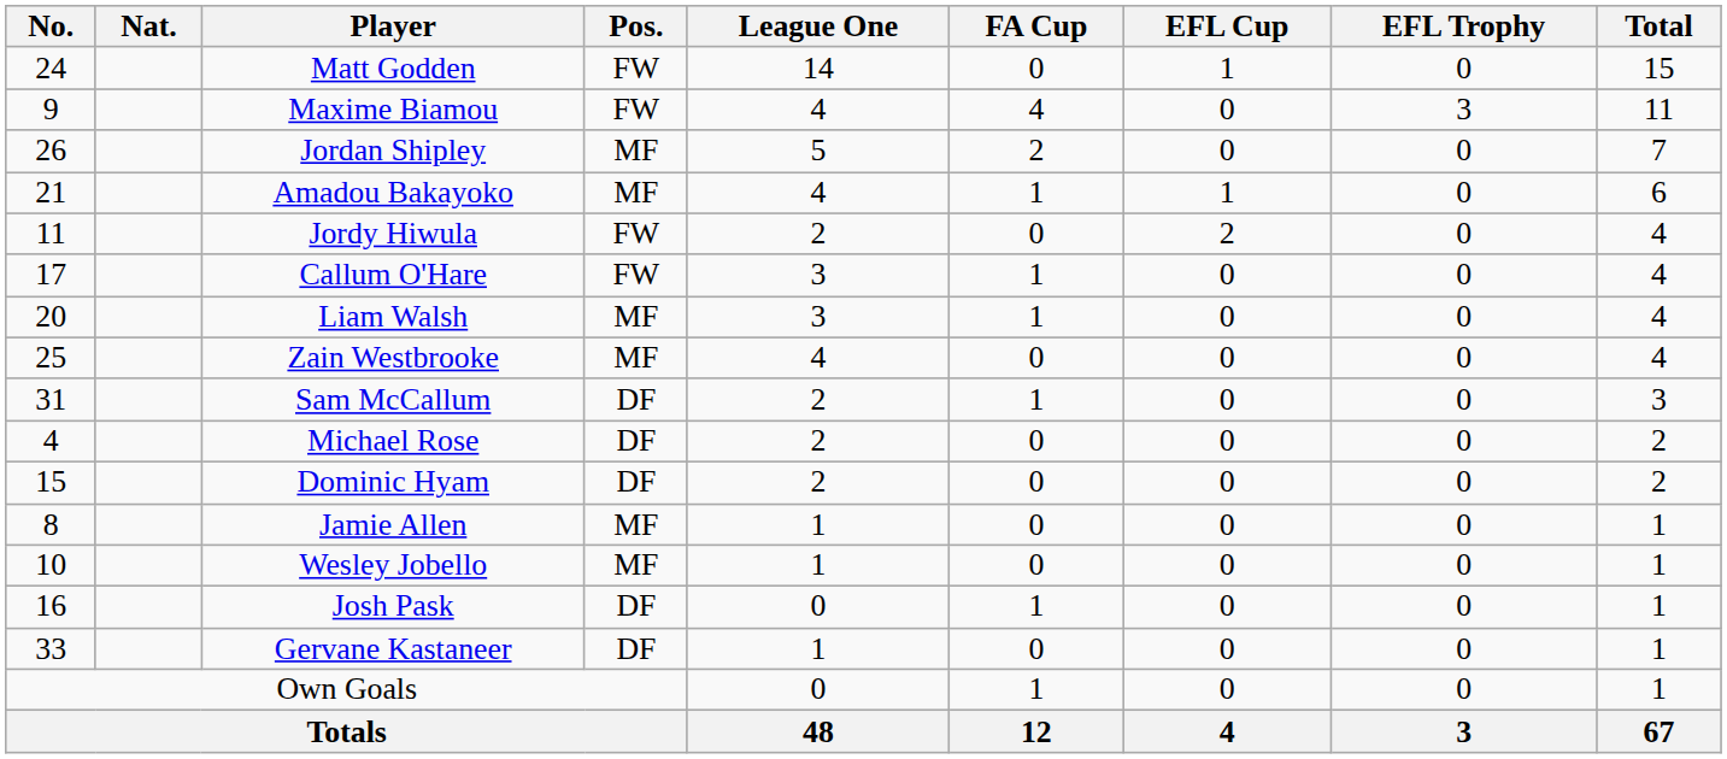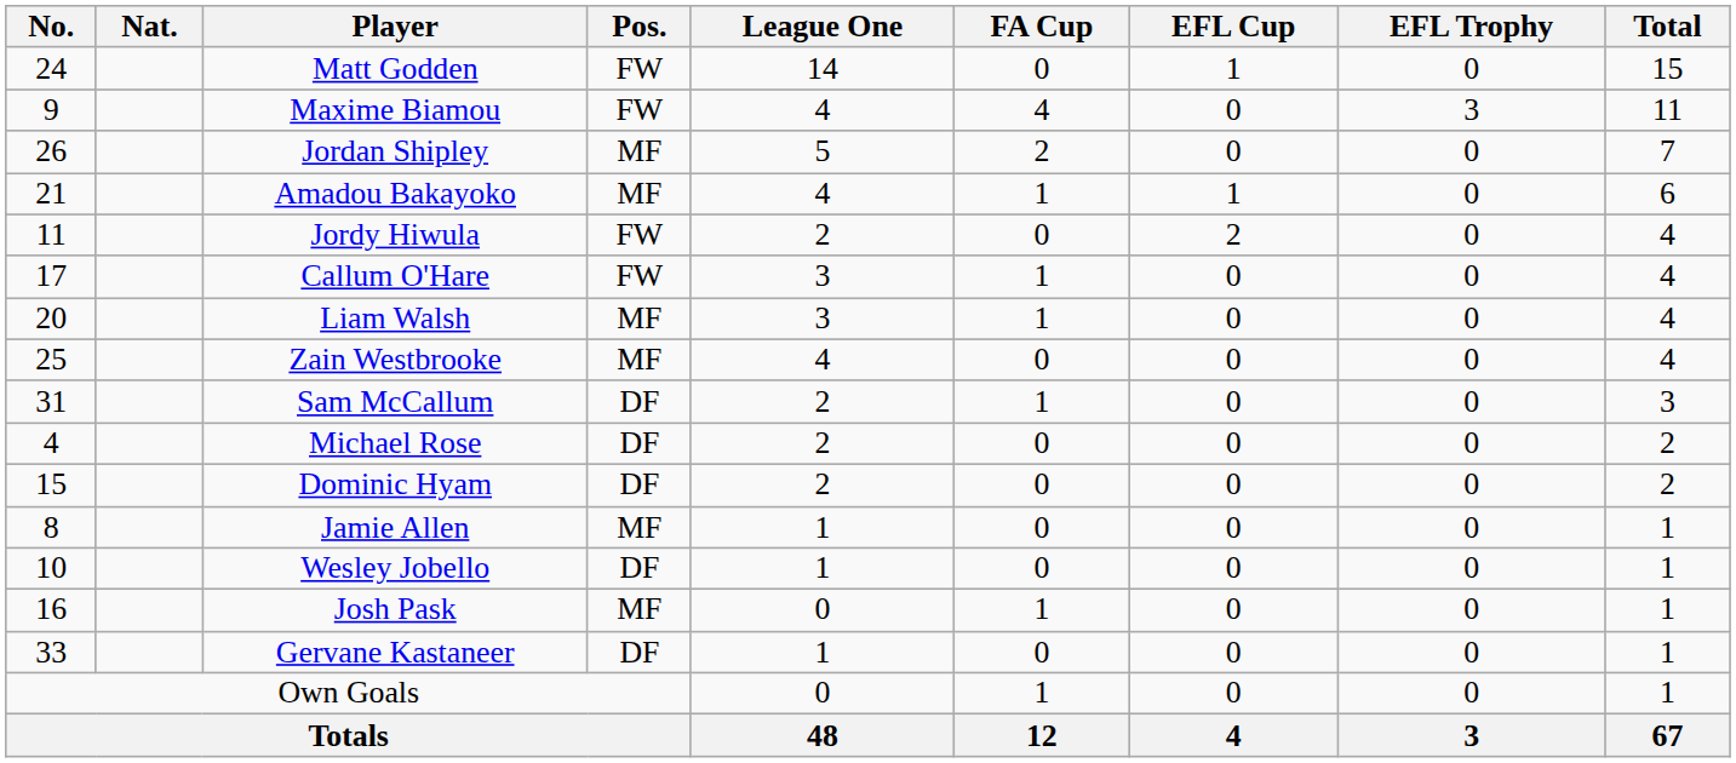Wesley Jobello | Pos.: MF -> DF
Josh Pask | Pos.: DF -> MF
